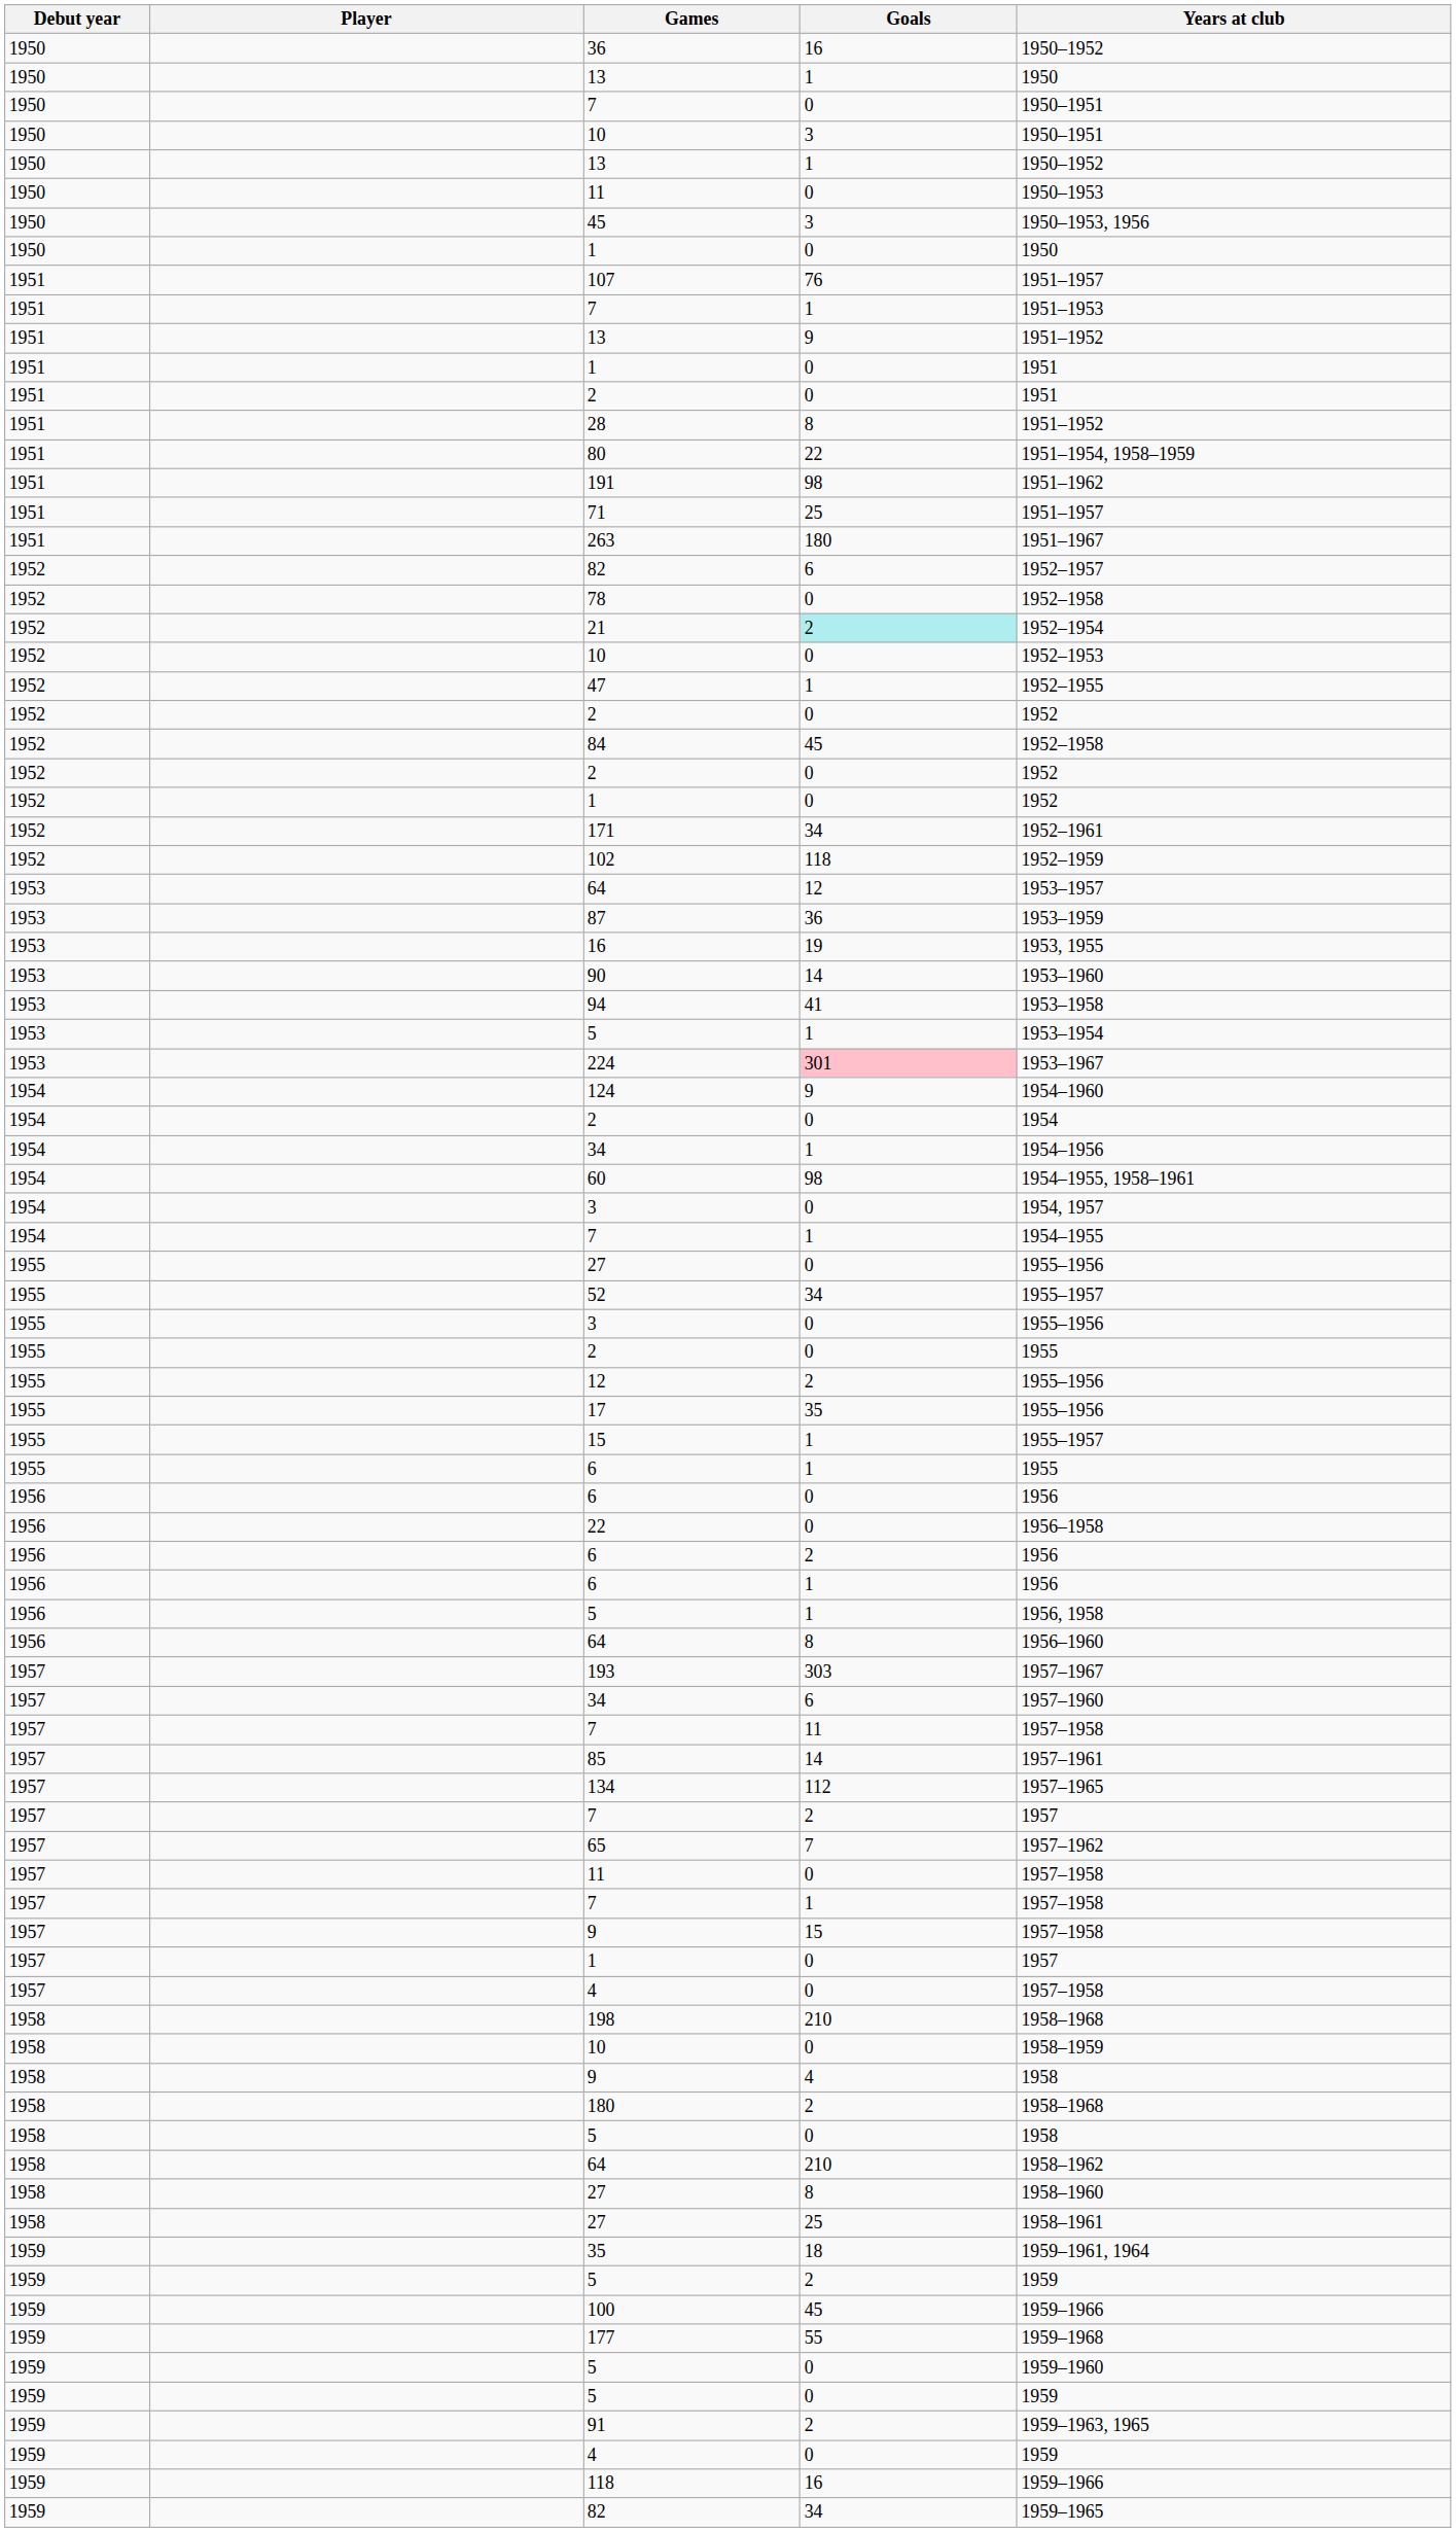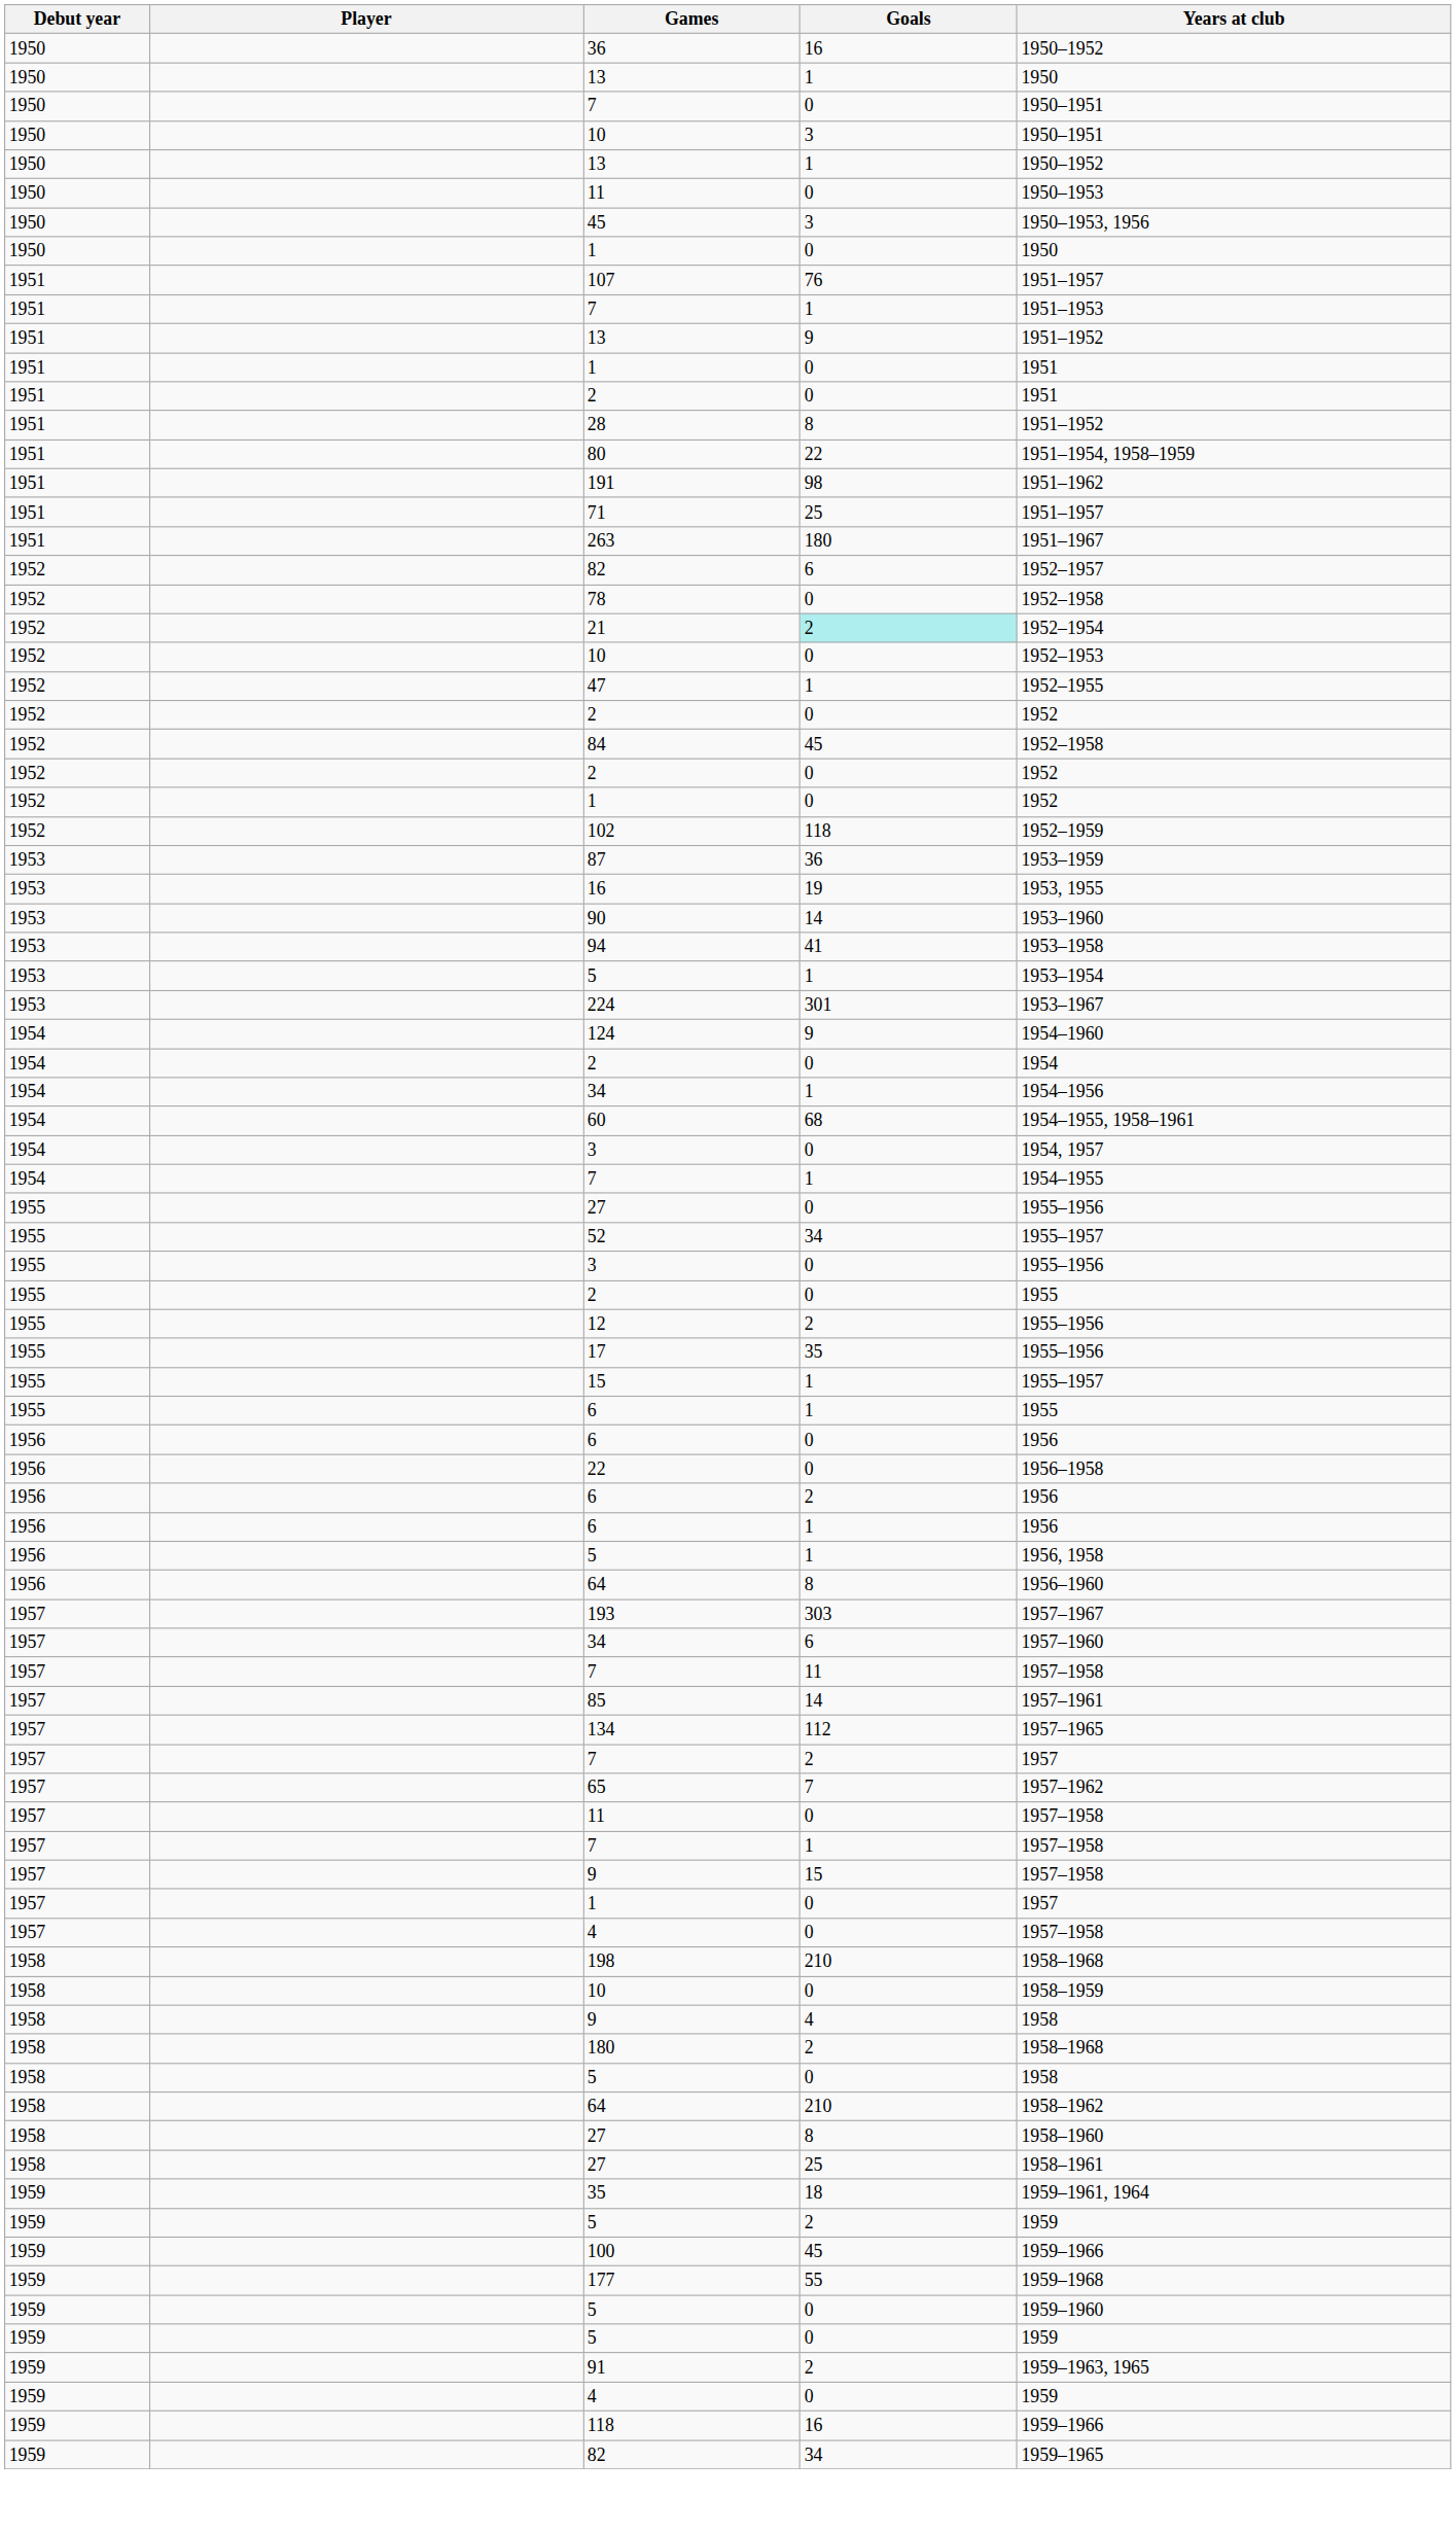- row: 1952 | 171 | 34 | 1952–1961
- row: 1953 | 64 | 12 | 1953–1957
224 | Goals: pink background -> no background
60 | Goals: 98 -> 68
